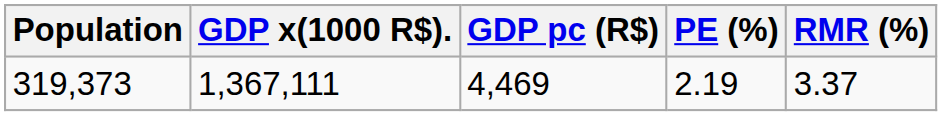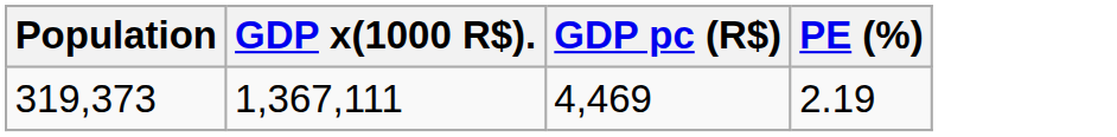- column: RMR (%) | 3.37
